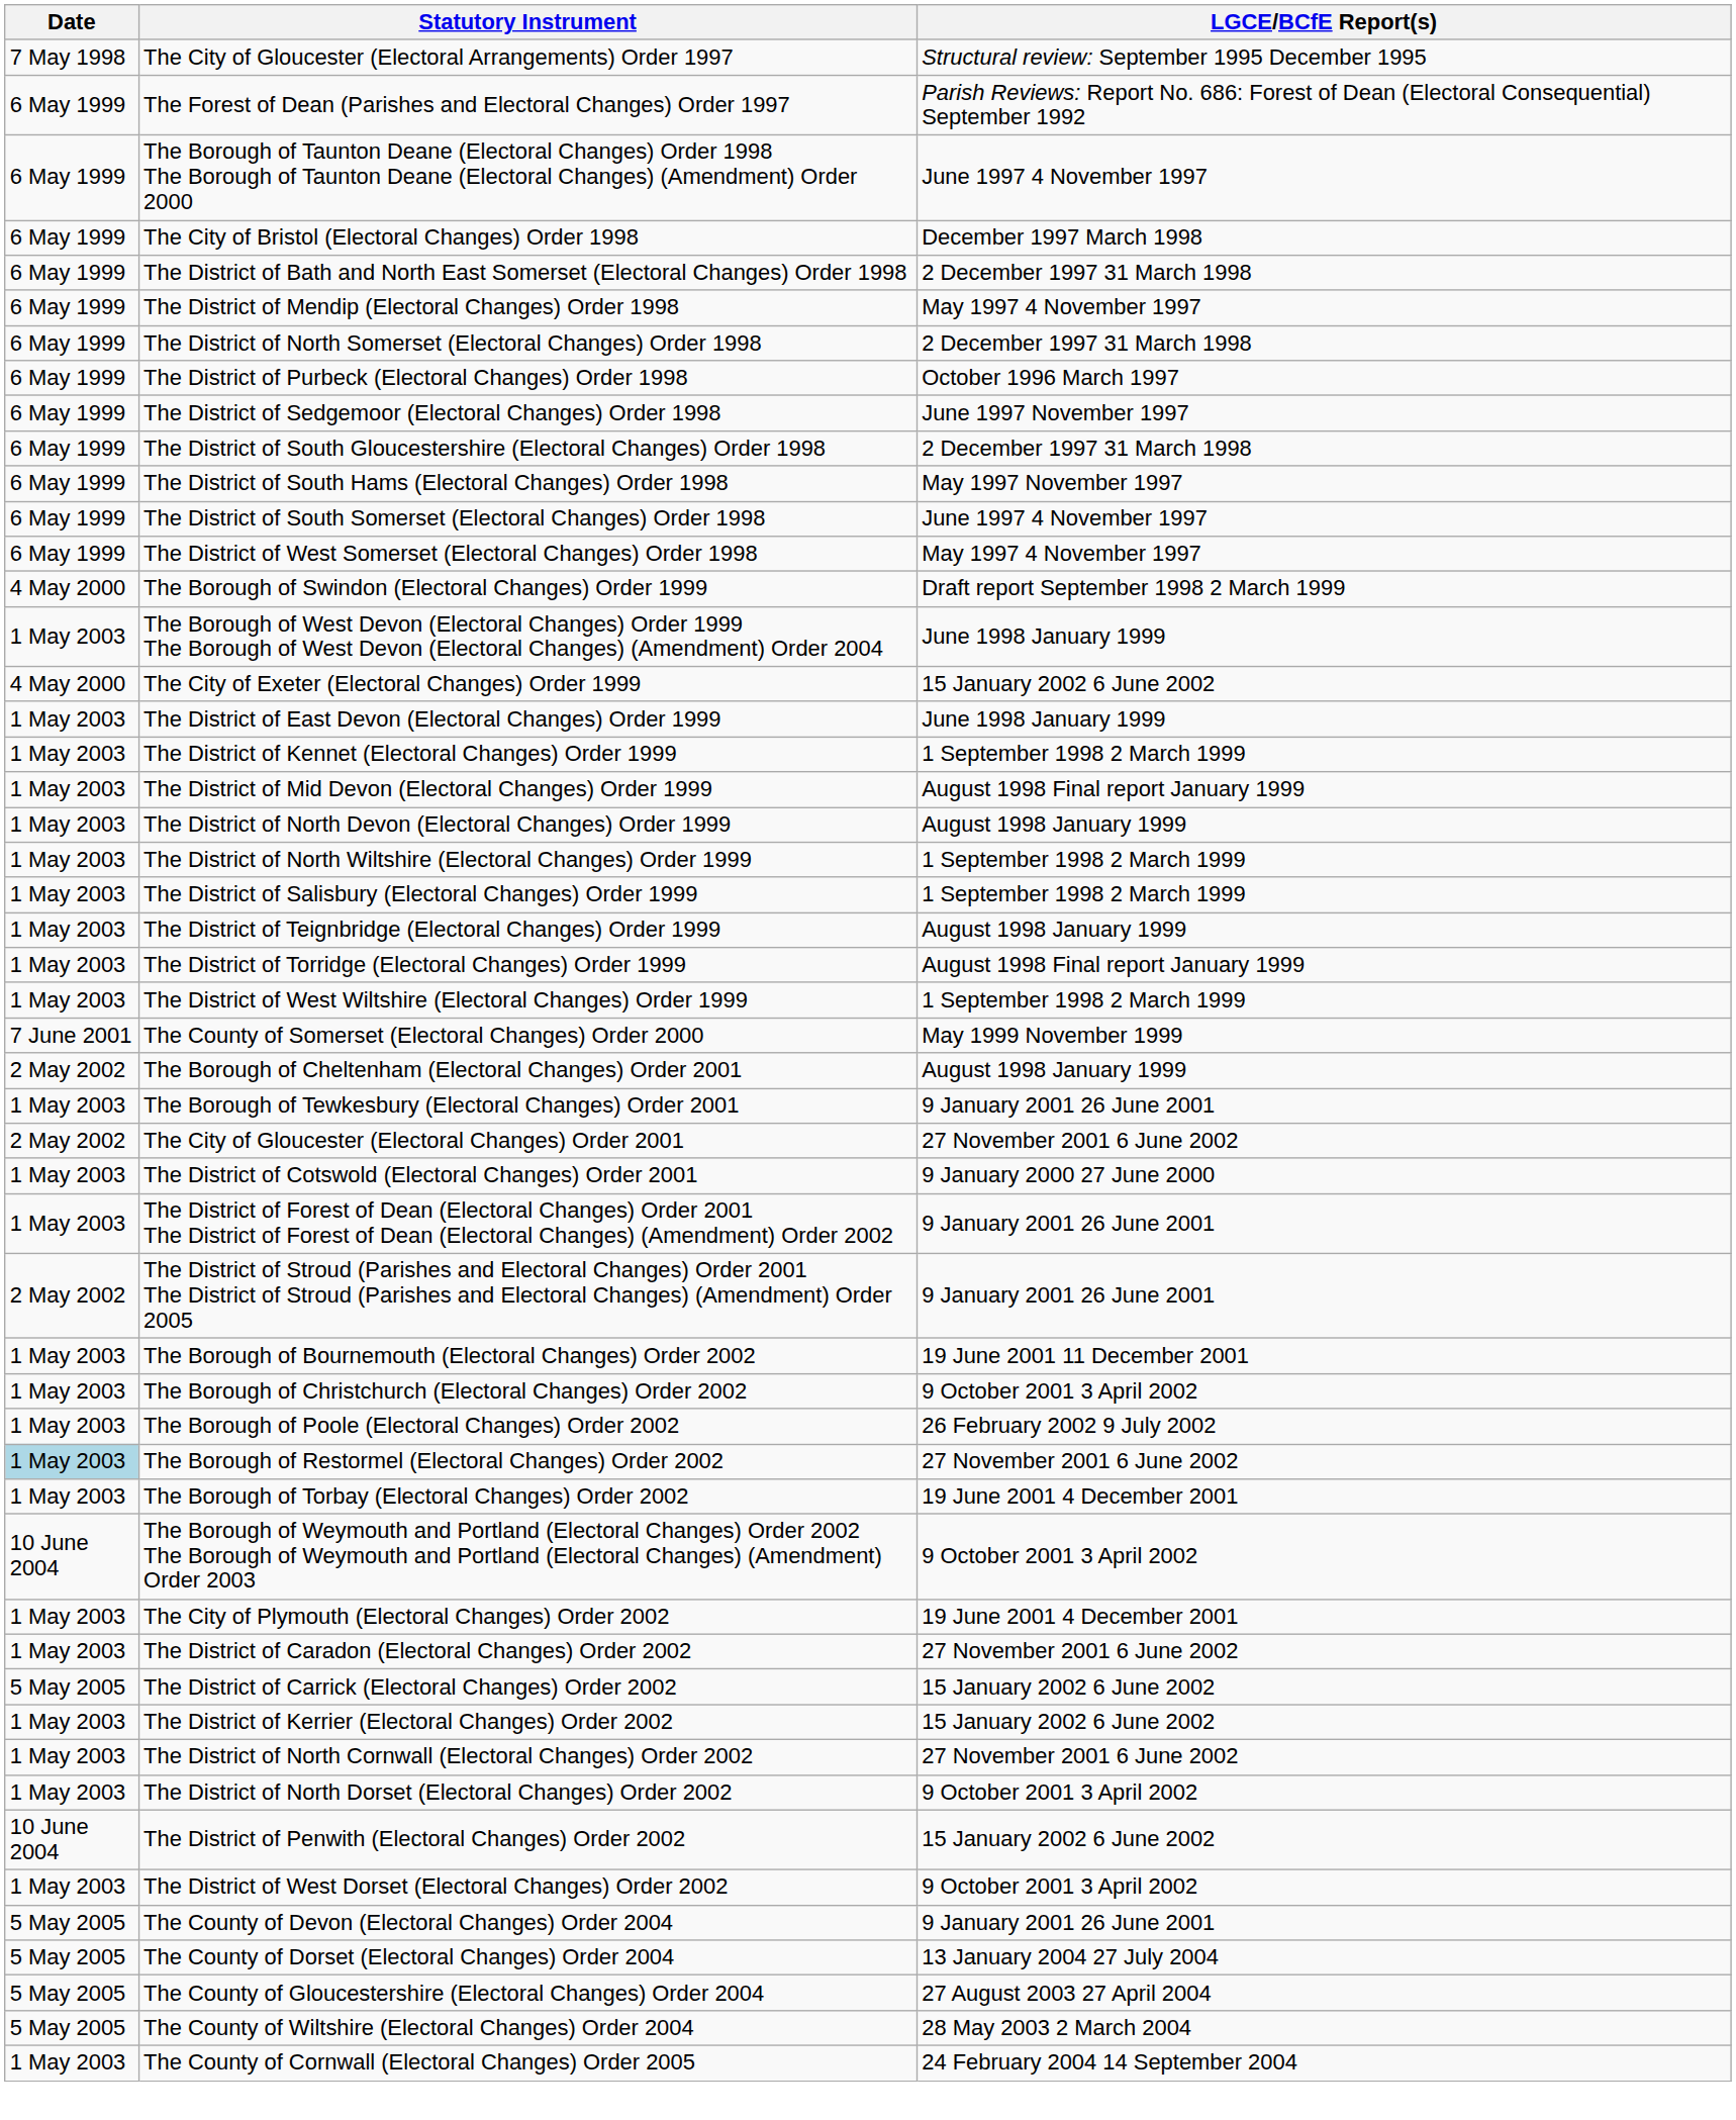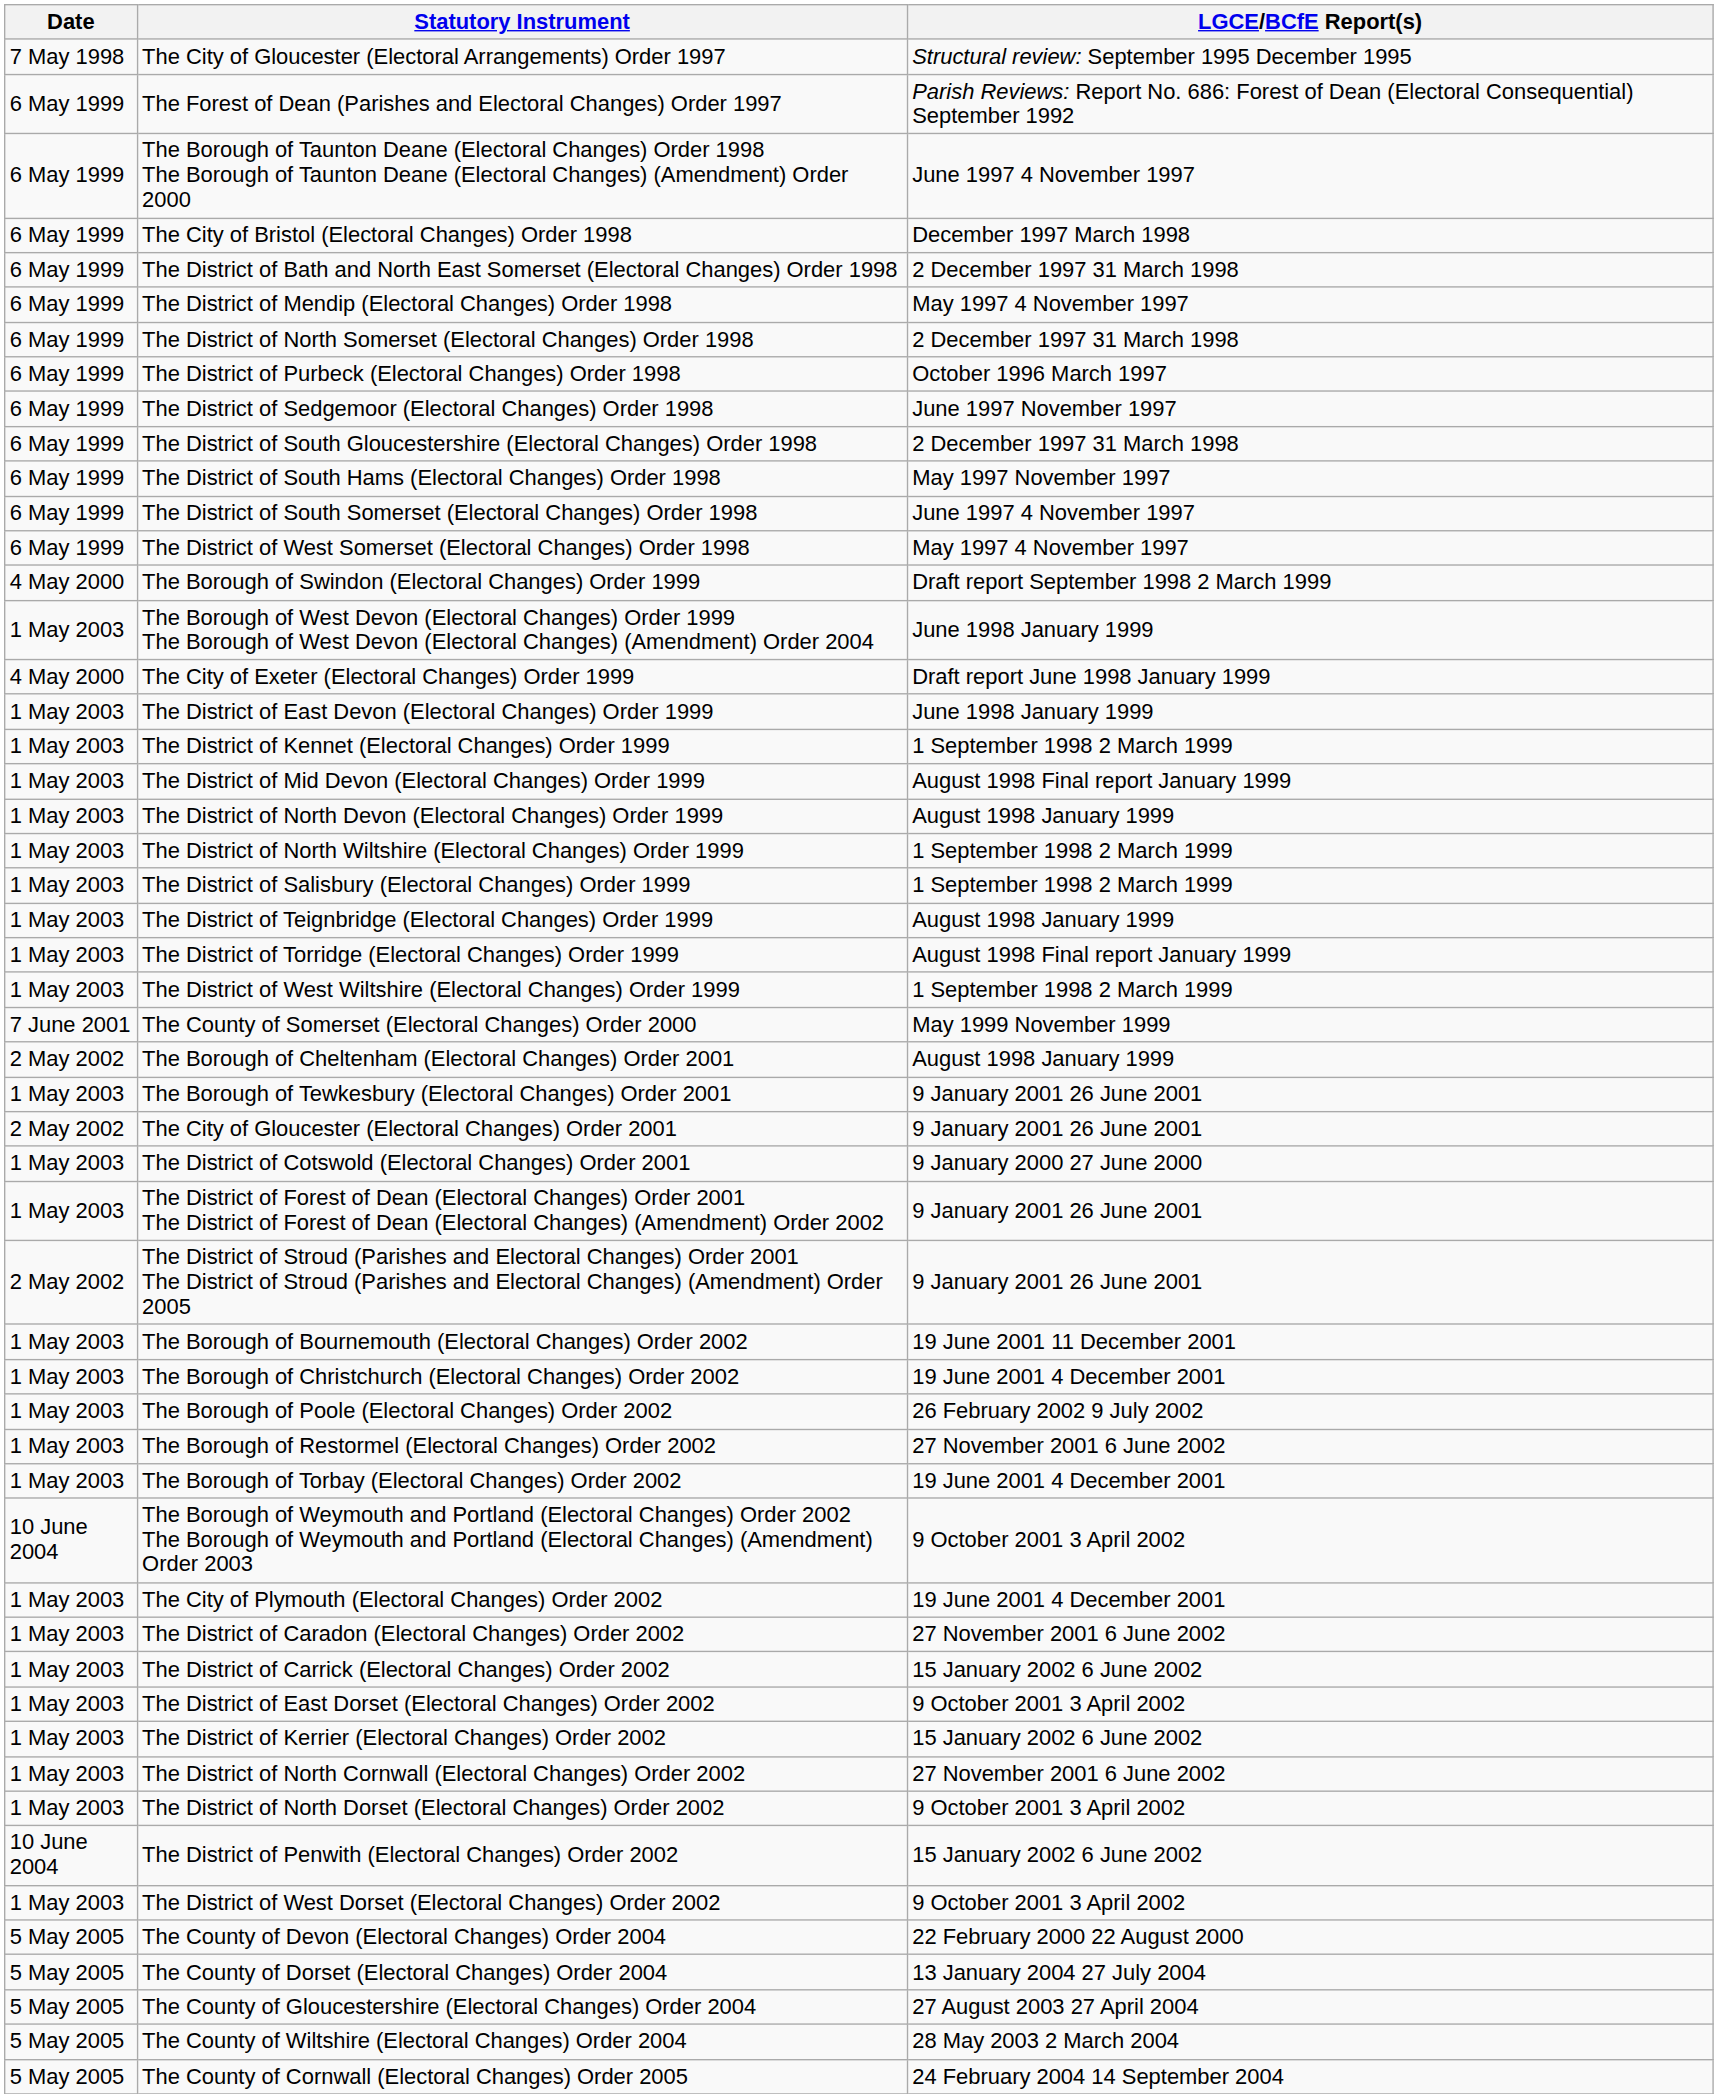The City of Exeter (Electoral Changes) Order 1999 | LGCE/BCfE Report(s): 15 January 2002 6 June 2002 -> Draft report June 1998 January 1999
The City of Gloucester (Electoral Changes) Order 2001 | LGCE/BCfE Report(s): 27 November 2001 6 June 2002 -> 9 January 2001 26 June 2001
The Borough of Christchurch (Electoral Changes) Order 2002 | LGCE/BCfE Report(s): 9 October 2001 3 April 2002 -> 19 June 2001 4 December 2001
The Borough of Restormel (Electoral Changes) Order 2002 | Date: lightblue background -> no background
The District of Carrick (Electoral Changes) Order 2002 | Date: 5 May 2005 -> 1 May 2003
+ row: 1 May 2003 | The District of East Dorset (Electoral Changes) Order 2002 | 9 October 2001 3 April 2002
The County of Devon (Electoral Changes) Order 2004 | LGCE/BCfE Report(s): 9 January 2001 26 June 2001 -> 22 February 2000 22 August 2000
The County of Cornwall (Electoral Changes) Order 2005 | Date: 1 May 2003 -> 5 May 2005
